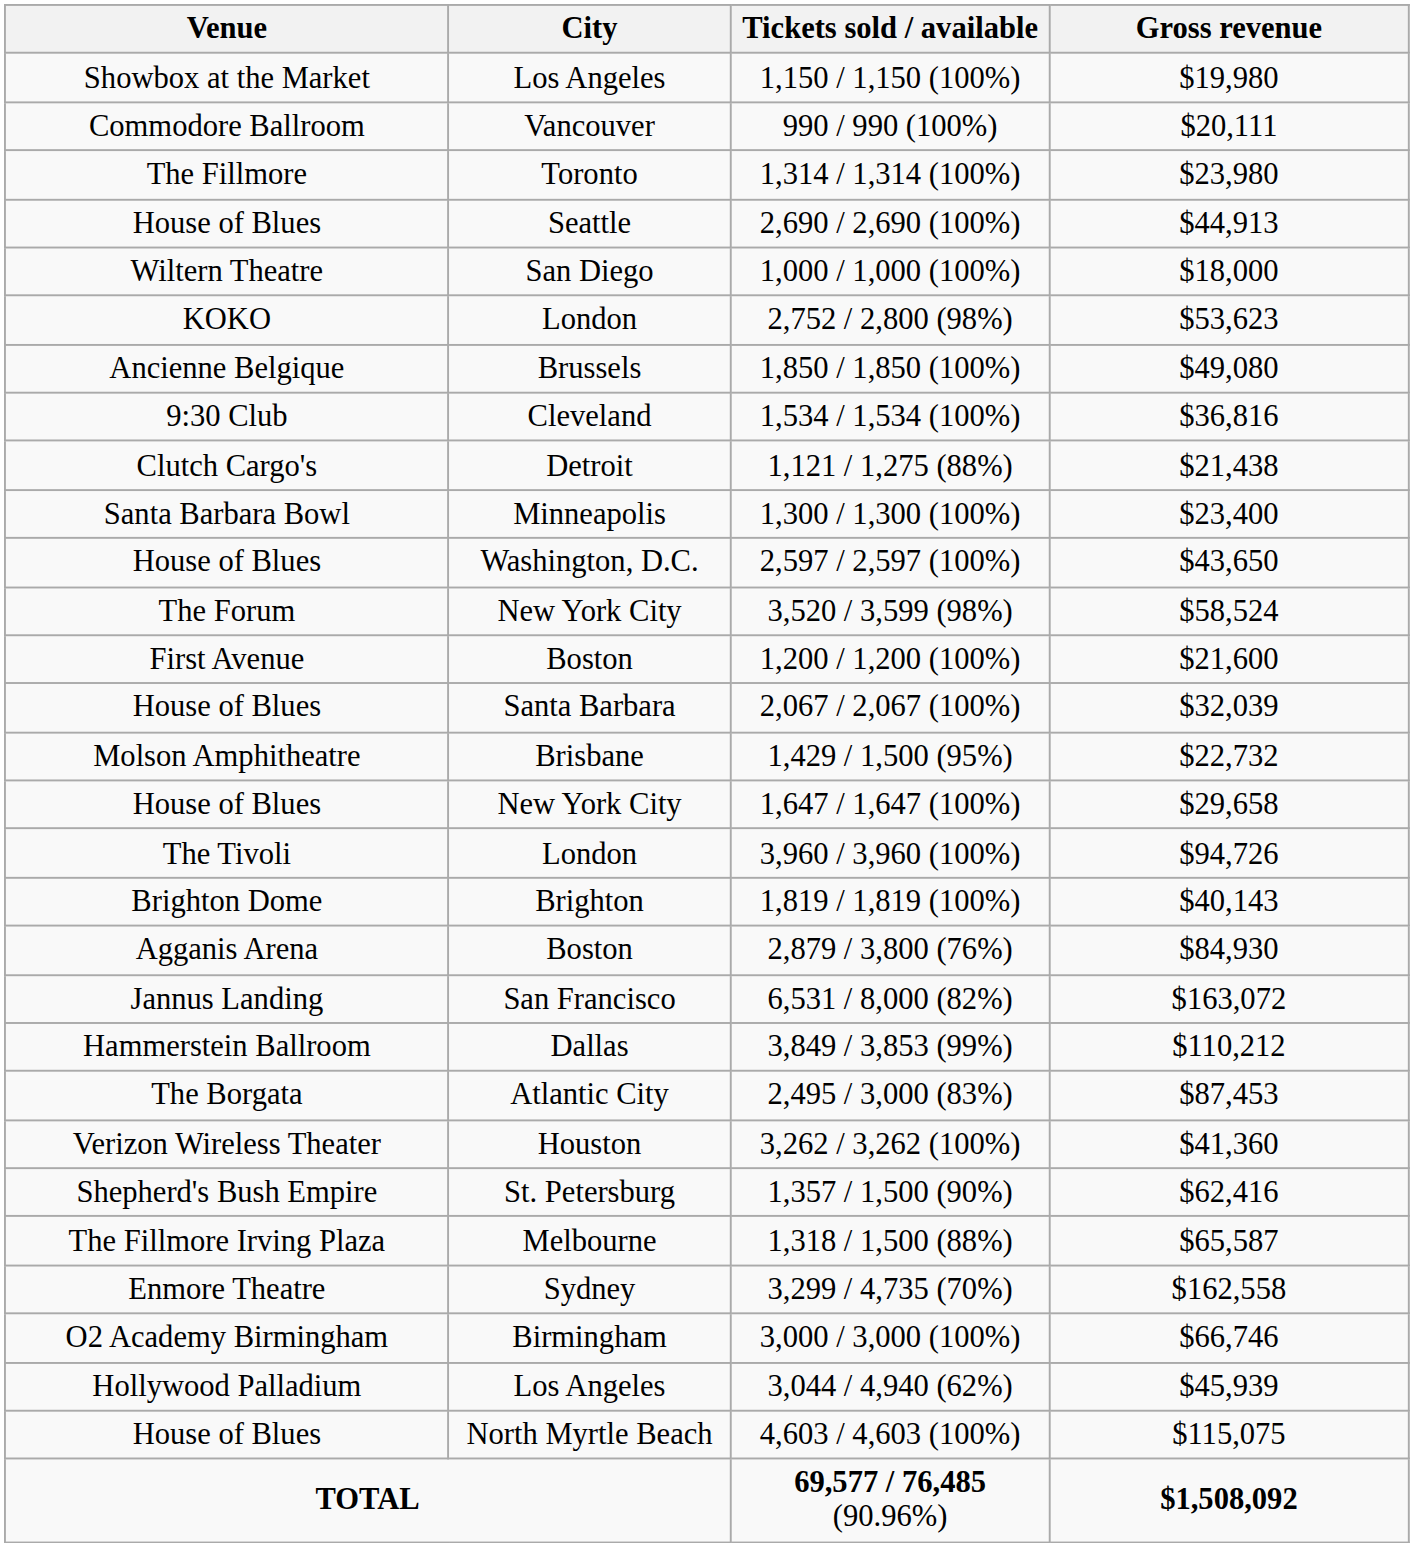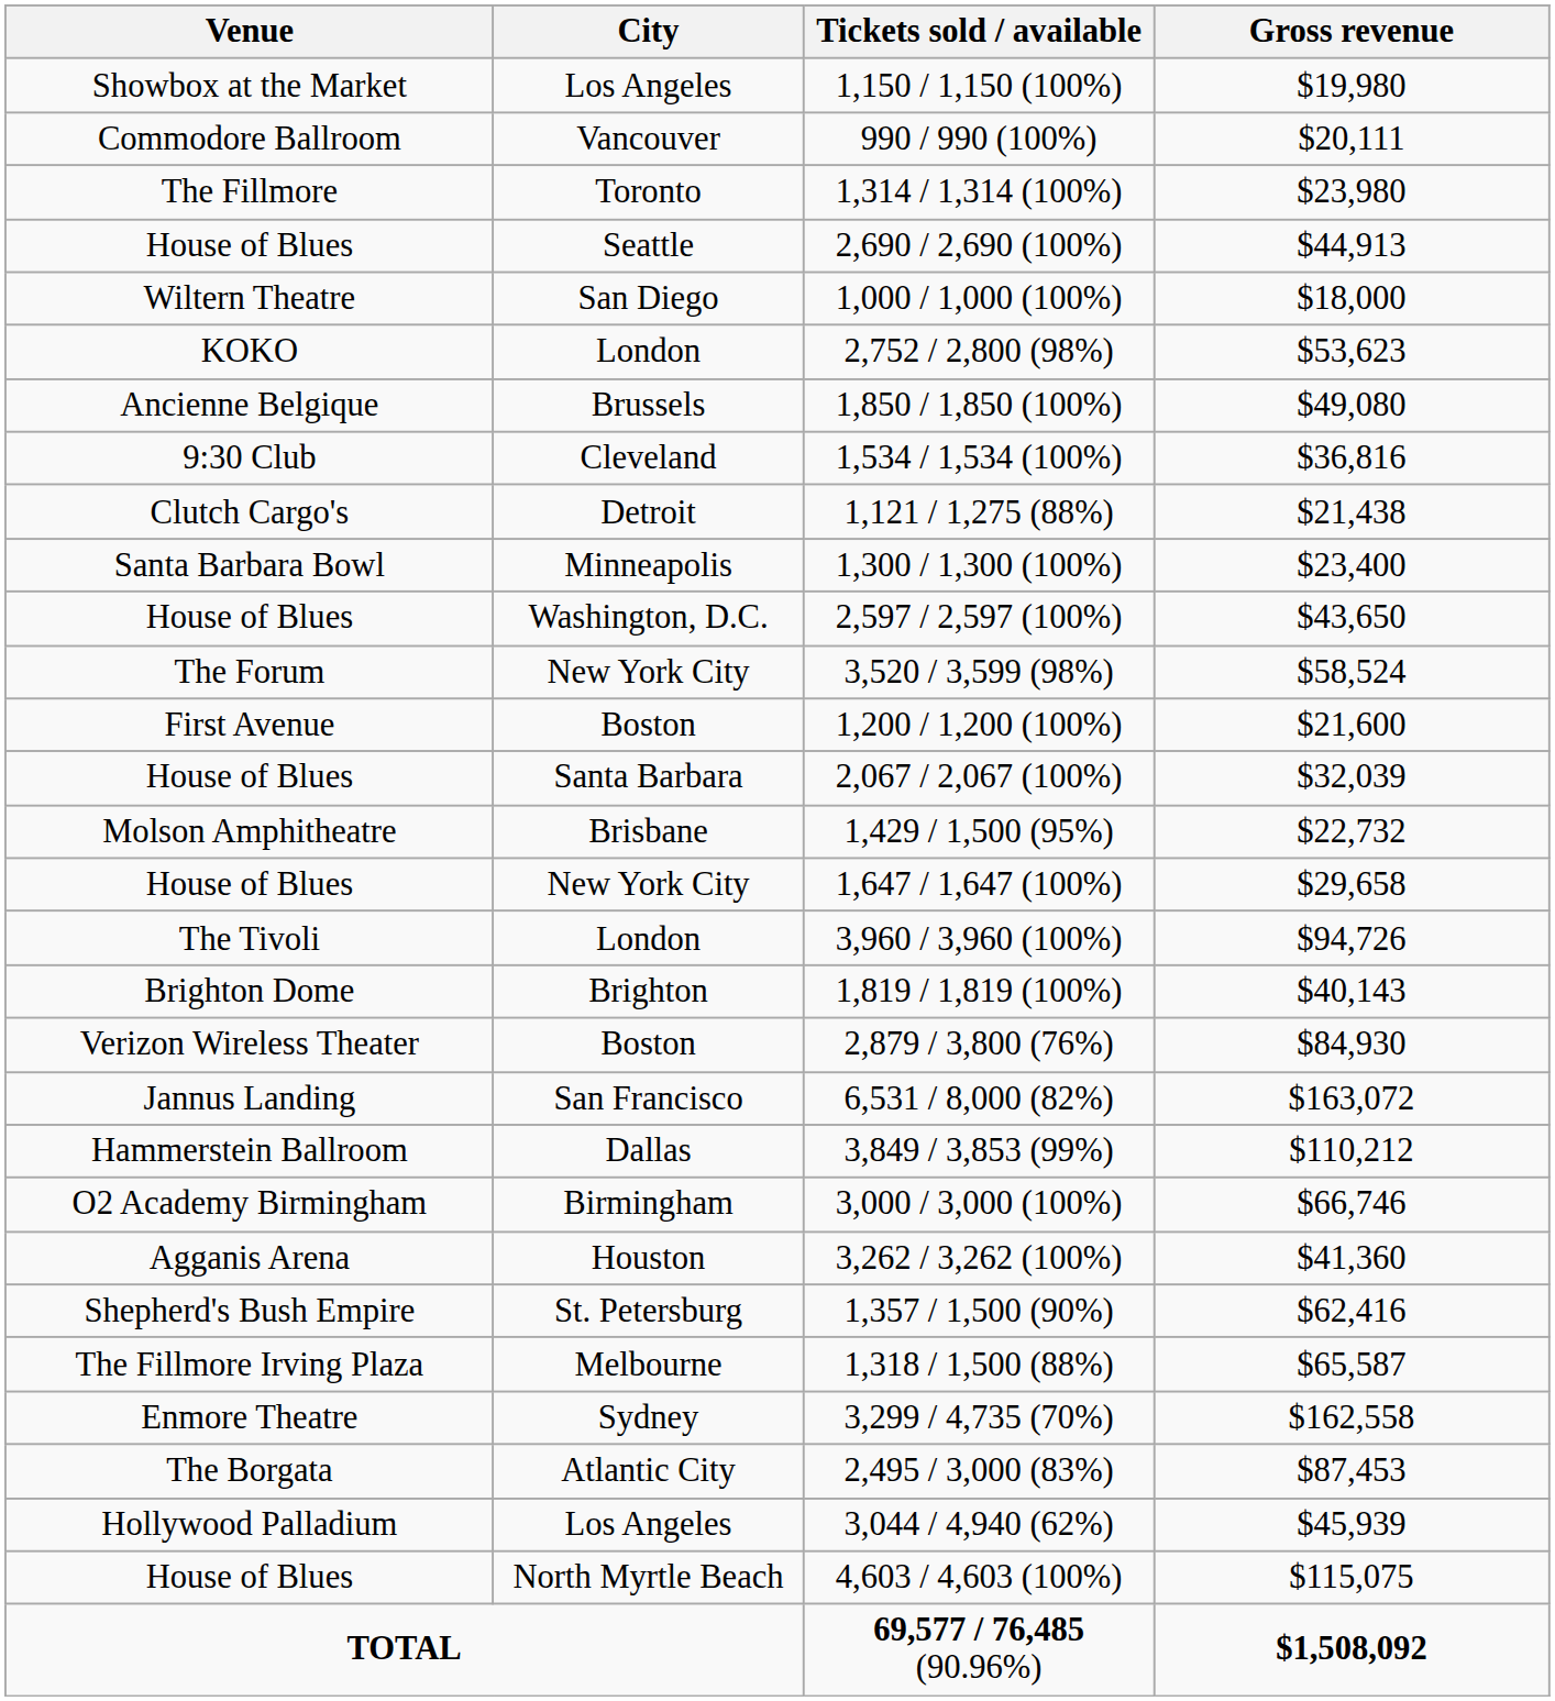2,879 / 3,800 (76%) | Venue: Agganis Arena -> Verizon Wireless Theater
rows swapped: 2,495 / 3,000 (83%) <-> 3,000 / 3,000 (100%)
3,262 / 3,262 (100%) | Venue: Verizon Wireless Theater -> Agganis Arena
